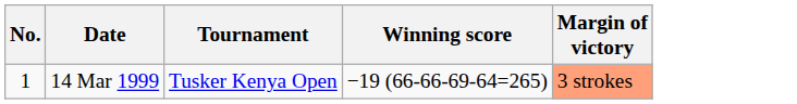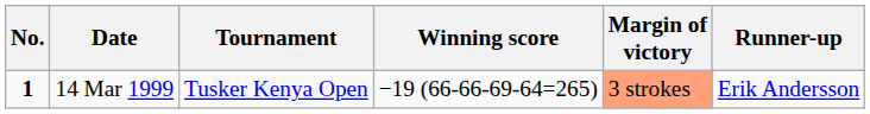+ column: Runner-up | Erik Andersson
14 Mar 1999 | No.: normal -> bold
